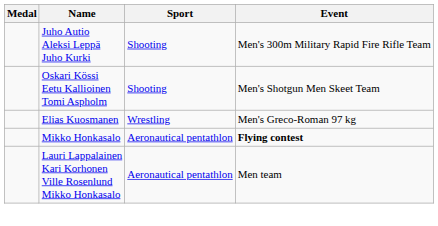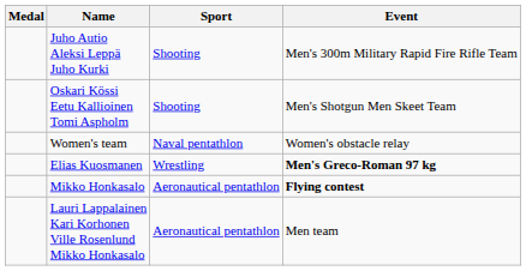+ row: Women's team | Naval pentathlon | Women's obstacle relay
Elias Kuosmanen | Event: normal -> bold
